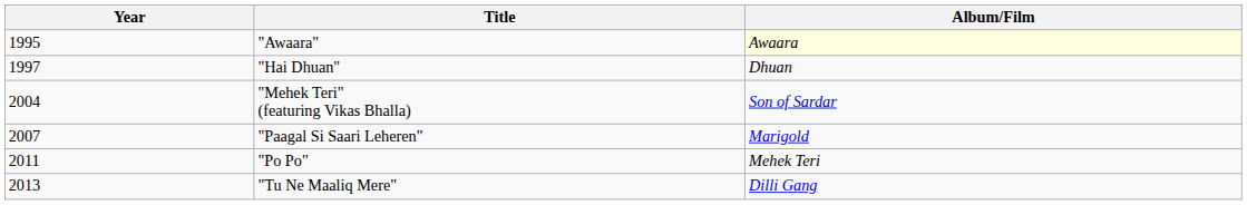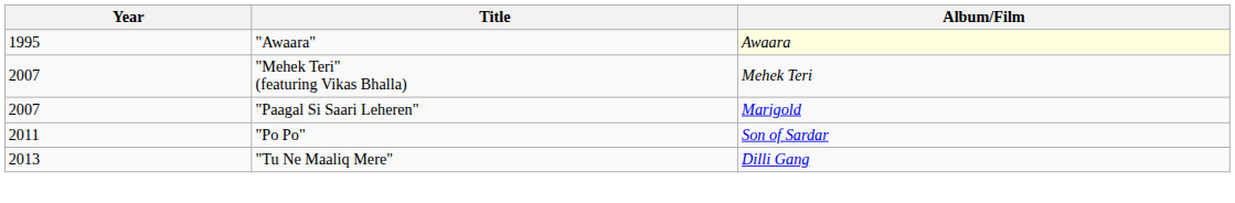- row: 1997 | "Hai Dhuan" | Dhuan
"Mehek Teri" (featuring Vikas Bhalla) | Year: 2004 -> 2007
"Mehek Teri" (featuring Vikas Bhalla) | Album/Film: Son of Sardar -> Mehek Teri
"Po Po" | Album/Film: Mehek Teri -> Son of Sardar
